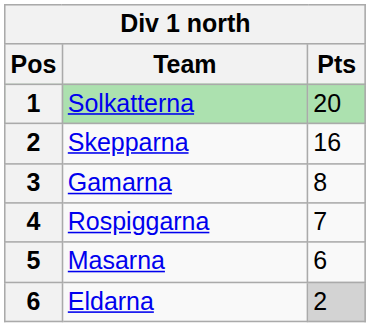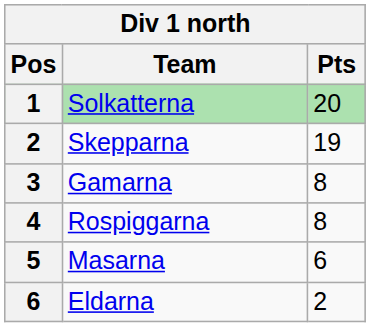Skepparna | Pts: 16 -> 19
Rospiggarna | Pts: 7 -> 8
Eldarna | Pts: lightgrey background -> no background
